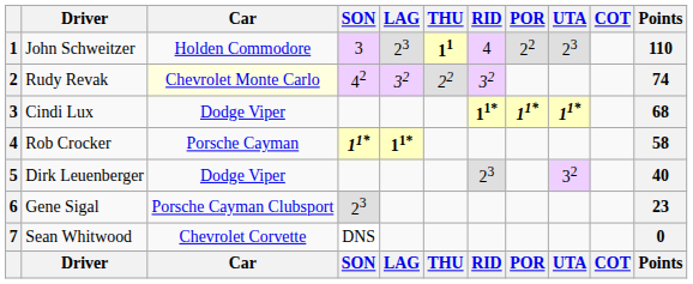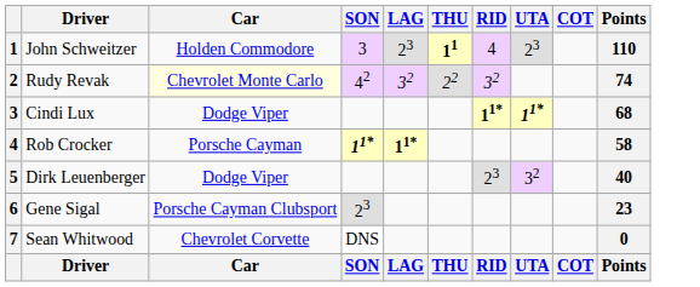- column: POR | 22 | 11* | POR
